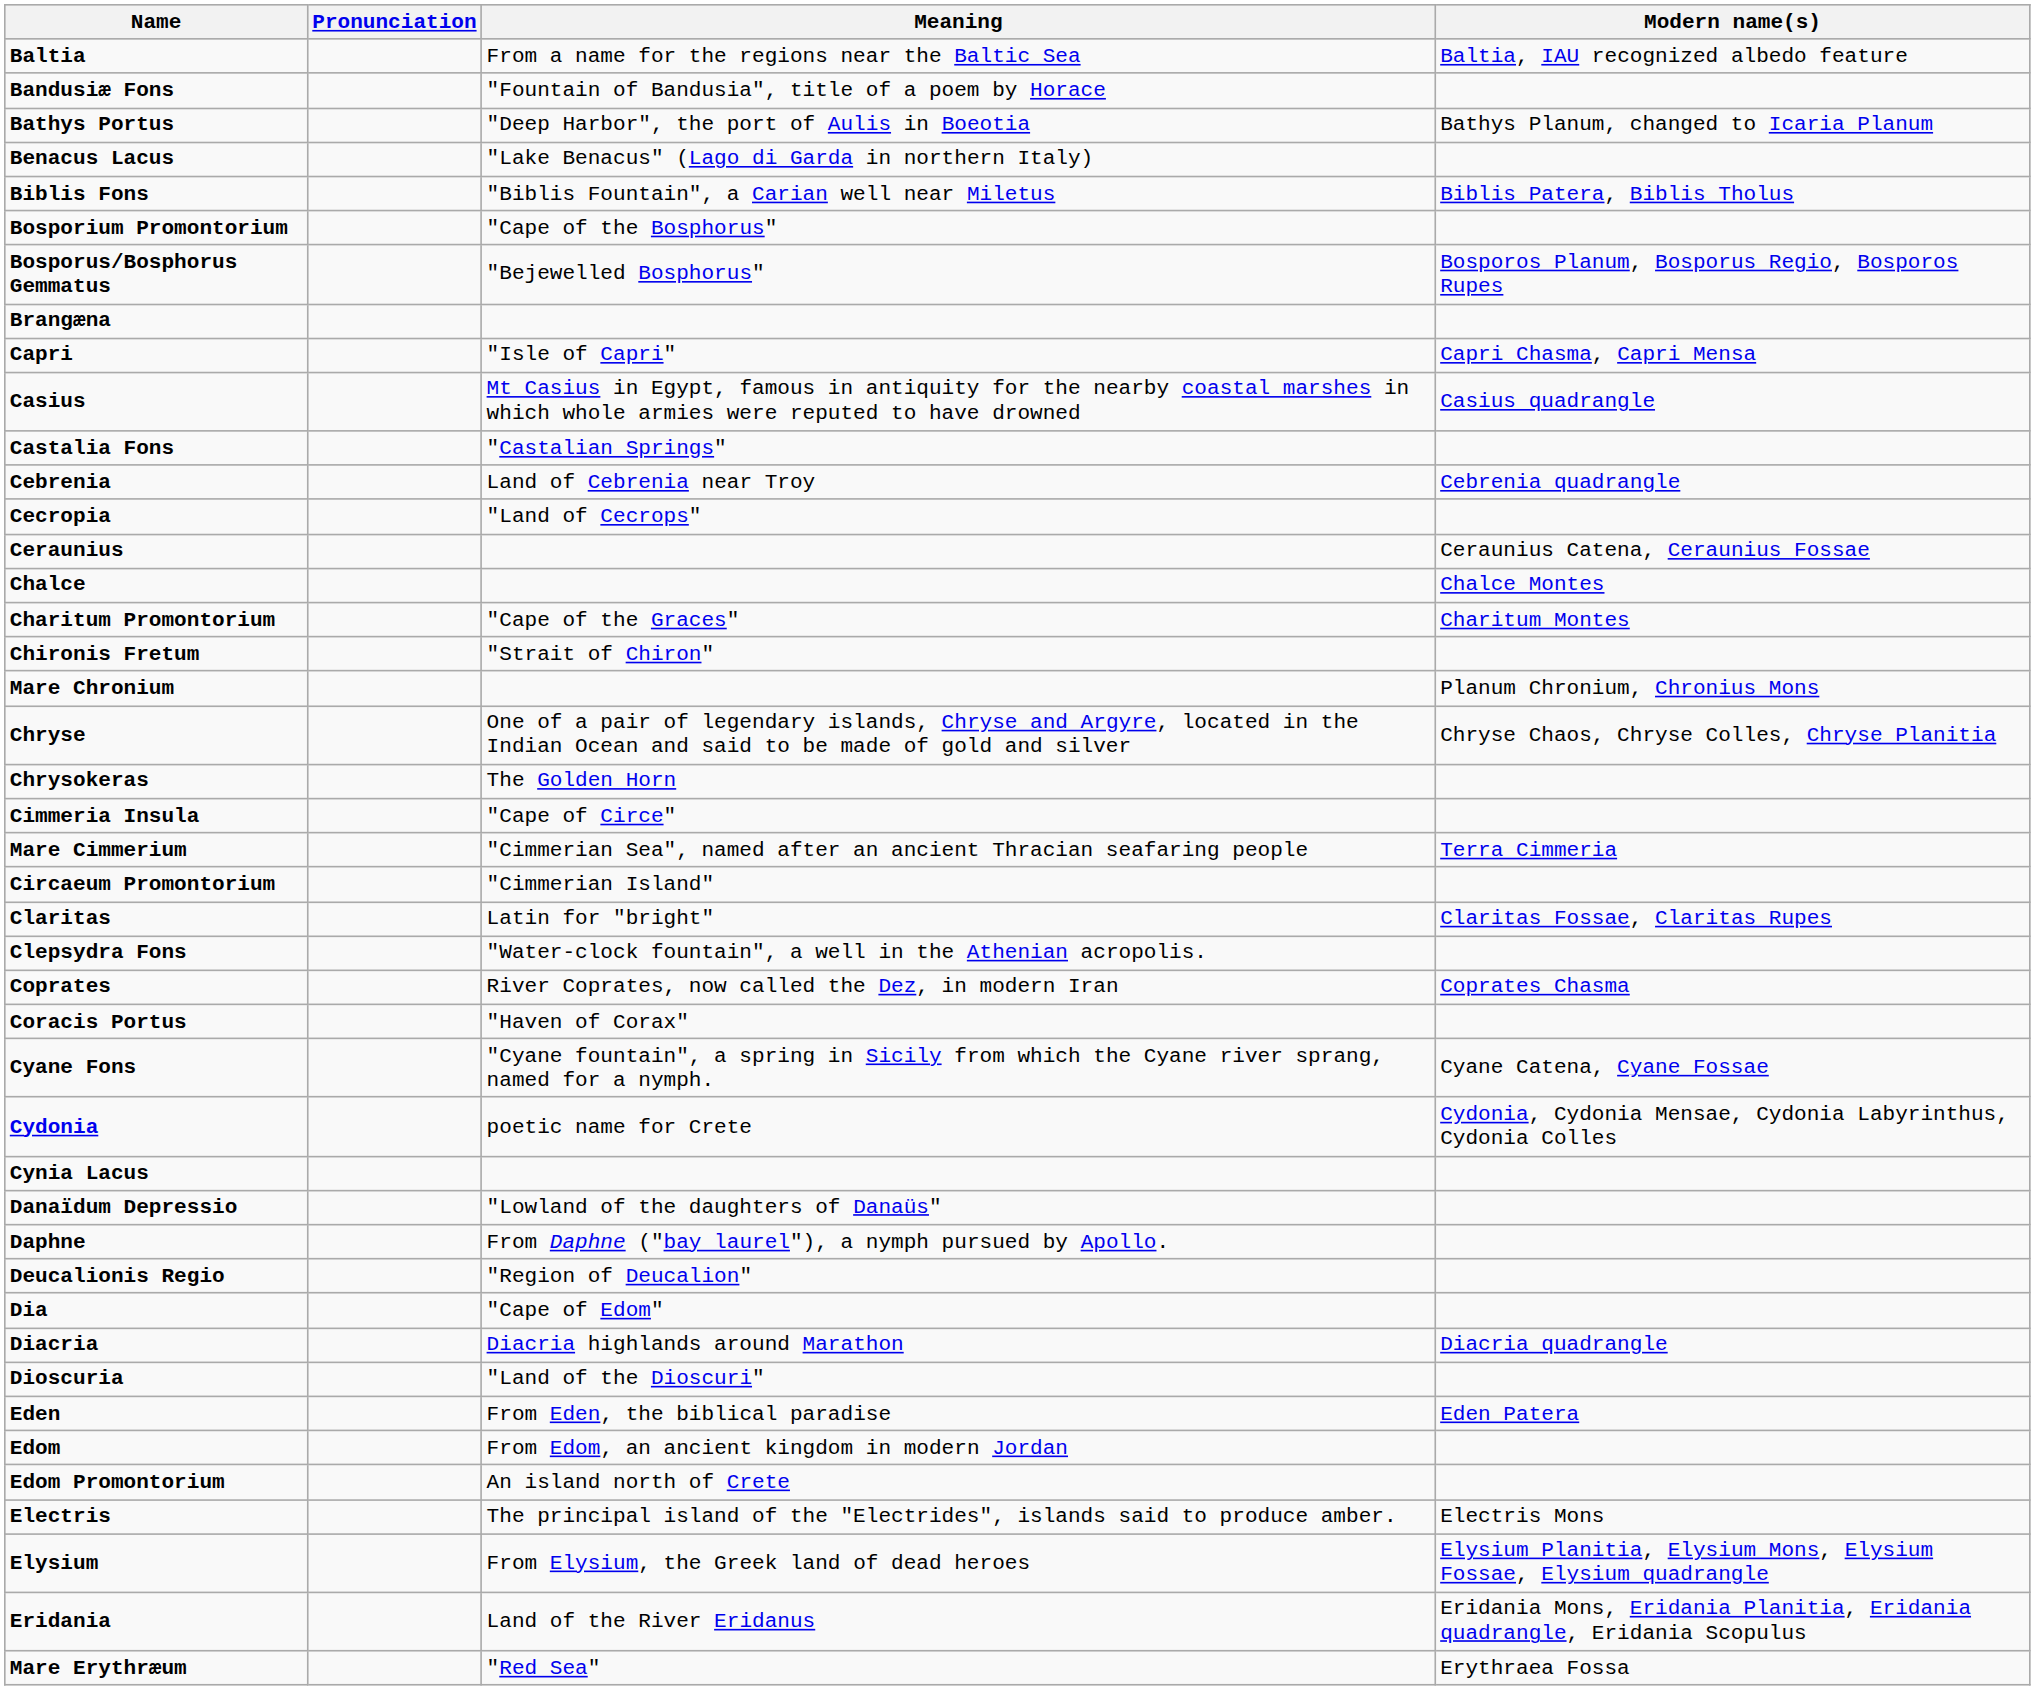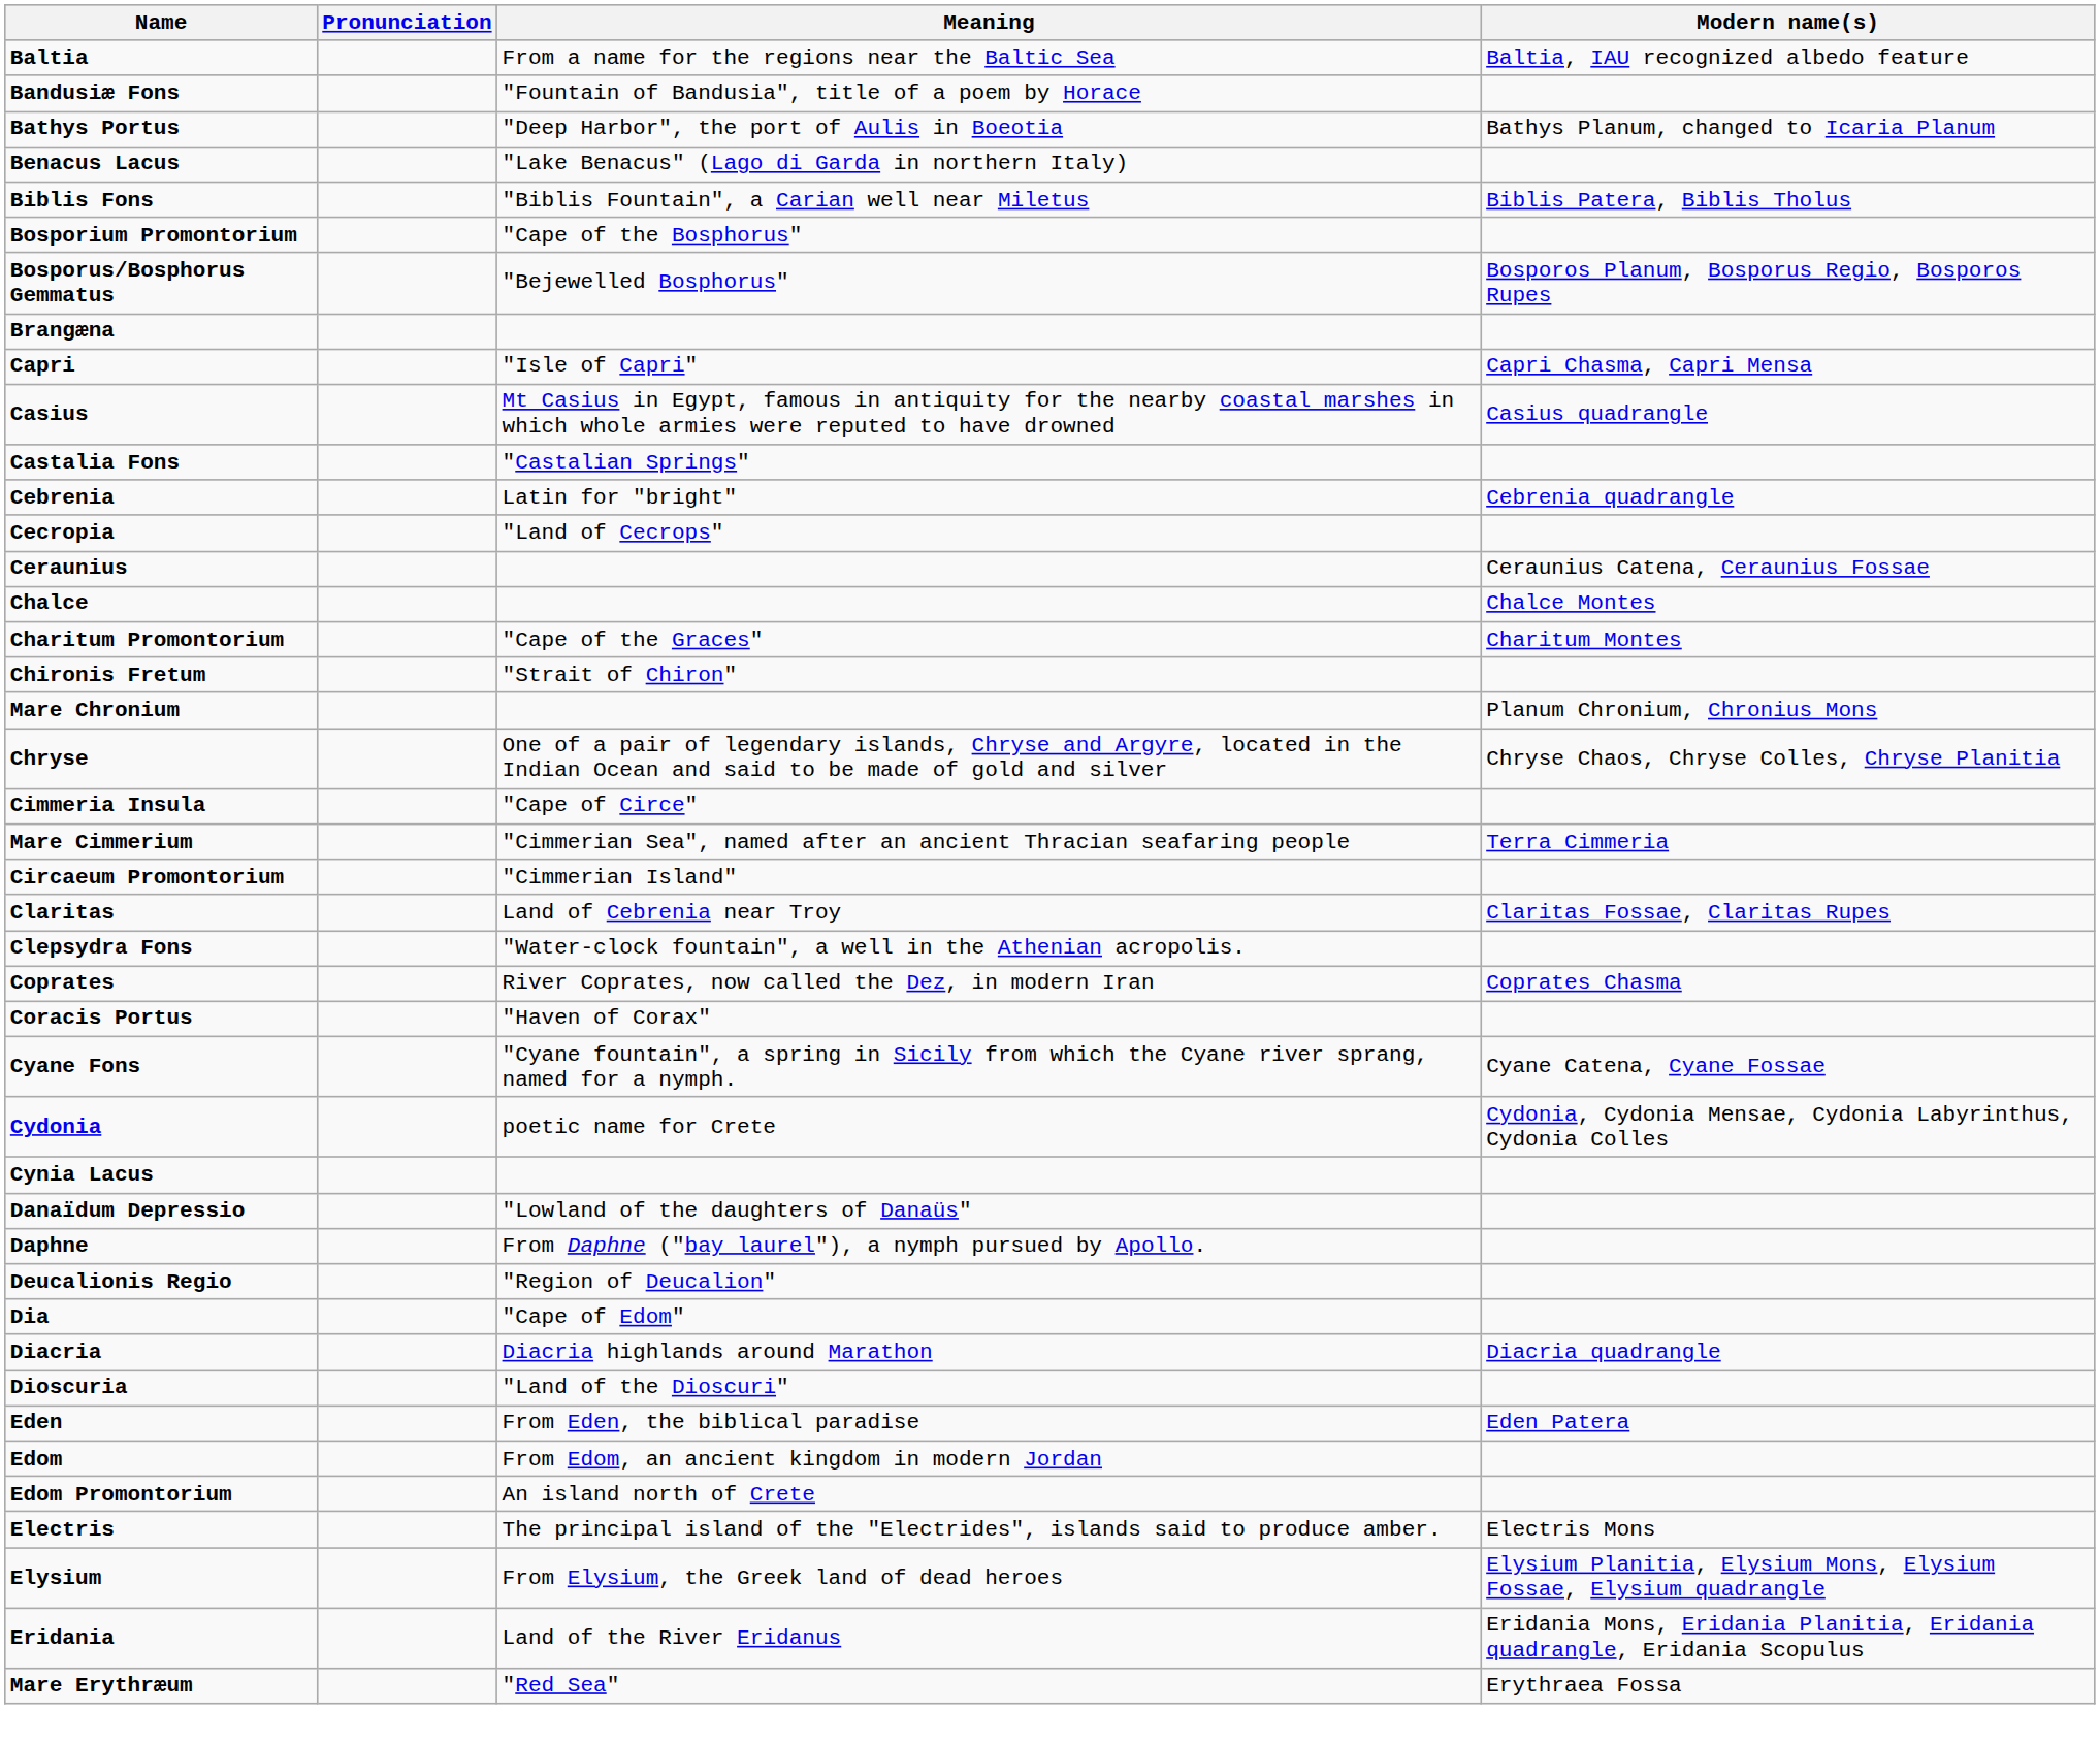Cebrenia | Meaning: Land of Cebrenia near Troy -> Latin for "bright"
- row: Chrysokeras | The Golden Horn
Claritas | Meaning: Latin for "bright" -> Land of Cebrenia near Troy
